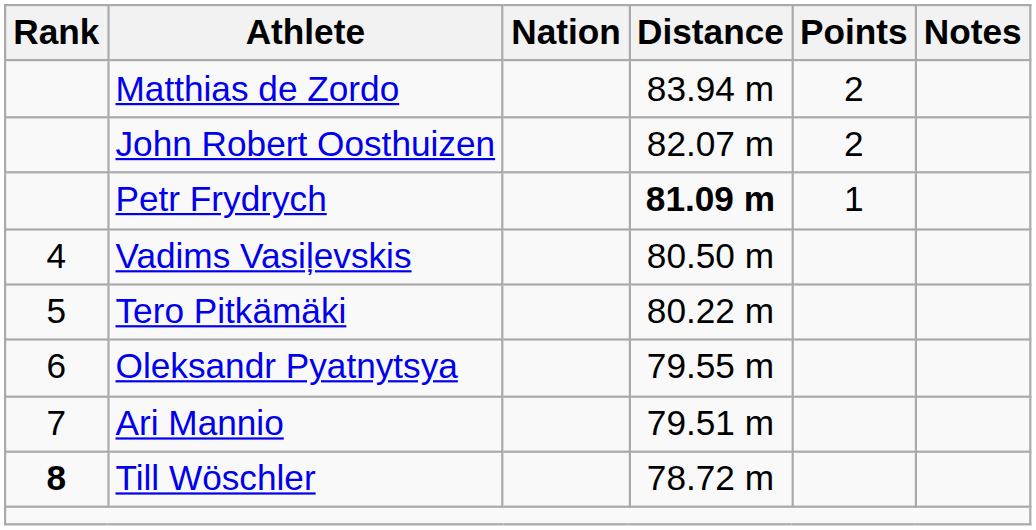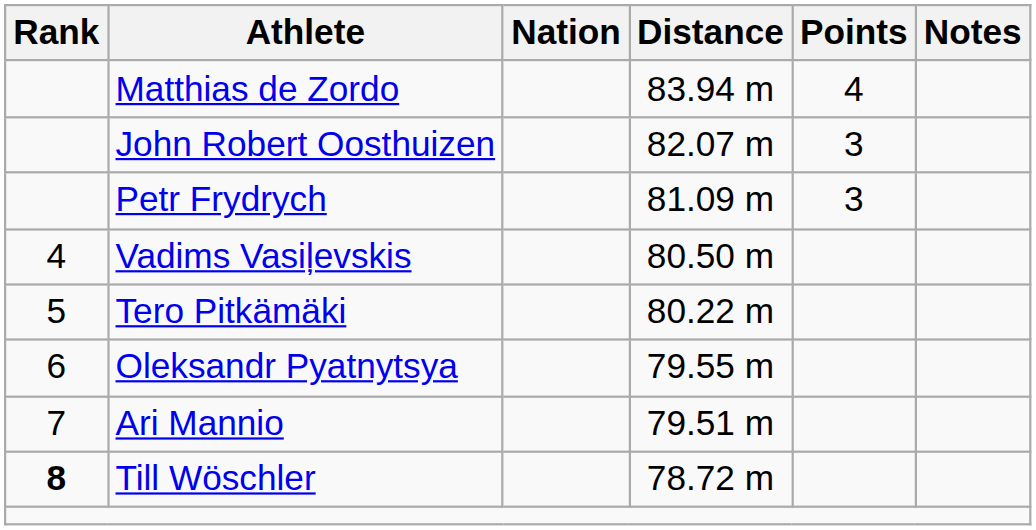Matthias de Zordo | Points: 2 -> 4
John Robert Oosthuizen | Points: 2 -> 3
Petr Frydrych | Distance: bold -> normal
Petr Frydrych | Points: 1 -> 3
